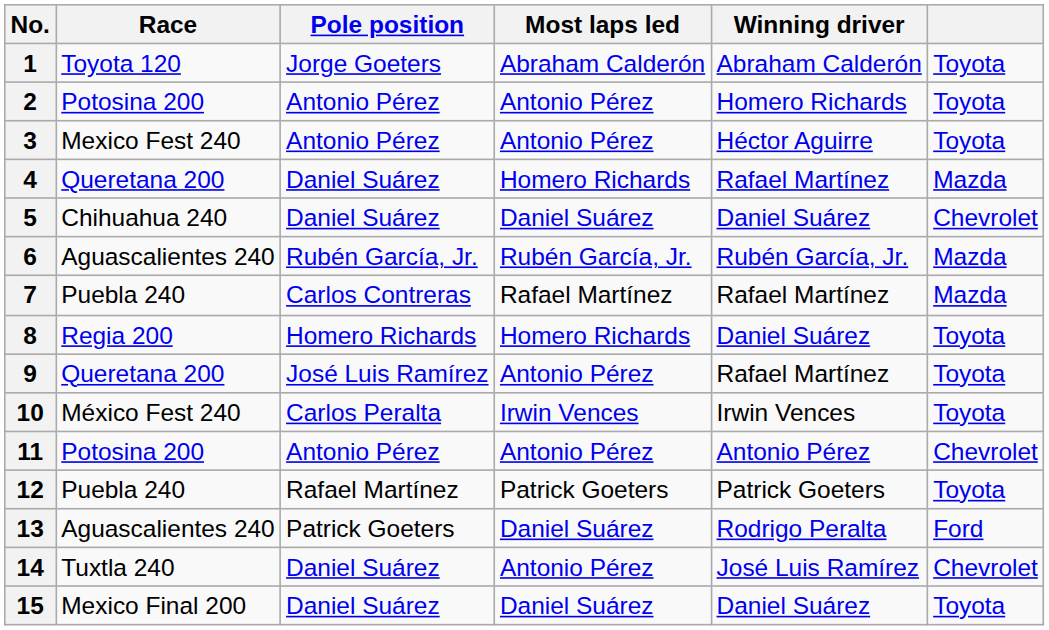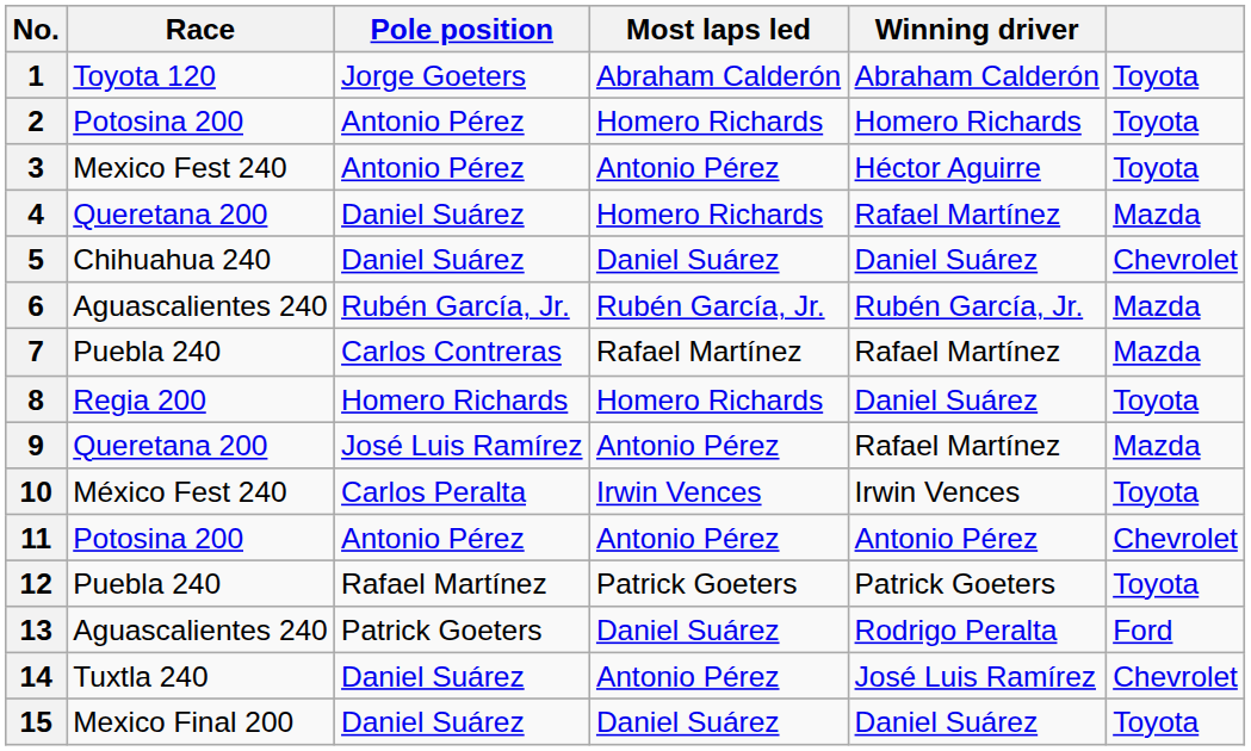2 | Most laps led: Antonio Pérez -> Homero Richards
9 | column 6: Toyota -> Mazda
